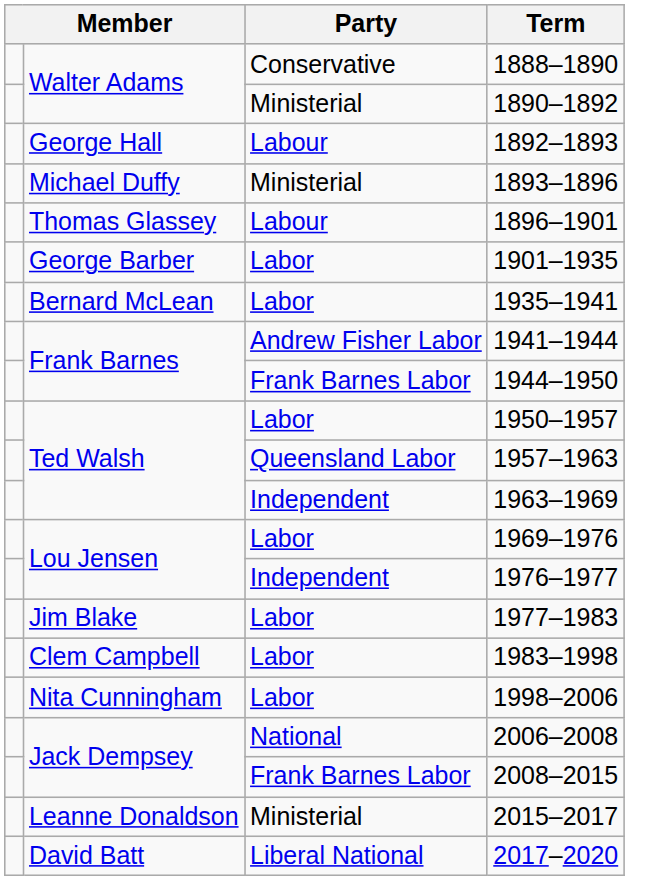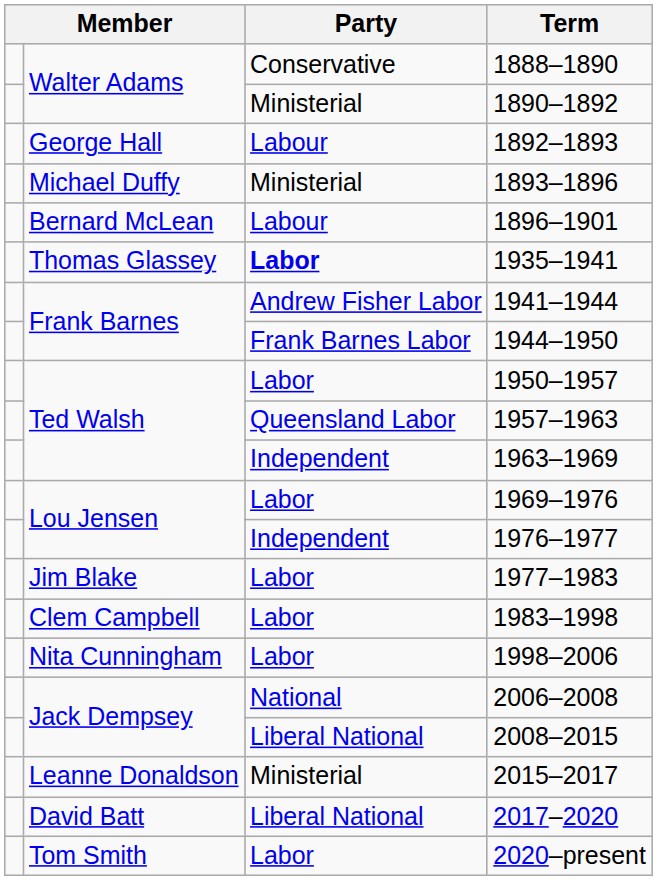1896–1901 | column 2: Thomas Glassey -> Bernard McLean
- row: George Barber | Labor | 1901–1935
1935–1941 | column 2: Bernard McLean -> Thomas Glassey
1935–1941 | Party: normal -> bold
2008–2015 | Party: Frank Barnes Labor -> Liberal National
+ row: Tom Smith | Labor | 2020–present
